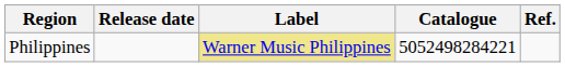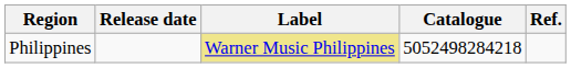Philippines | Catalogue: 5052498284221 -> 5052498284218
